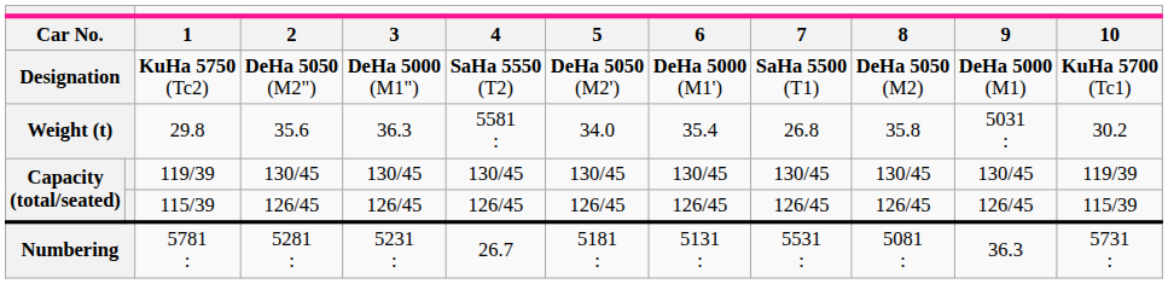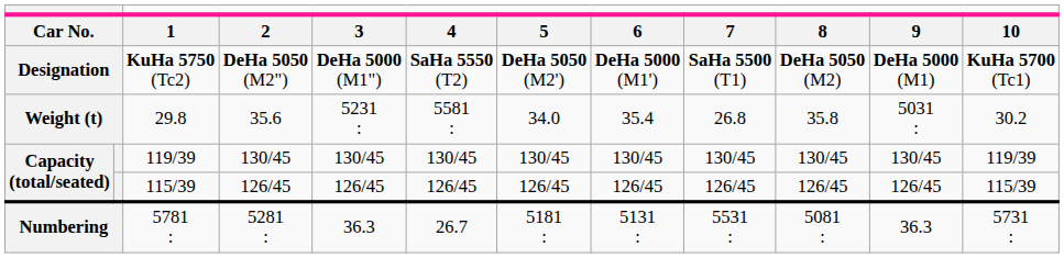29.8 | column 5: 36.3 -> 5231 :
5781 : | column 5: 5231 : -> 36.3
